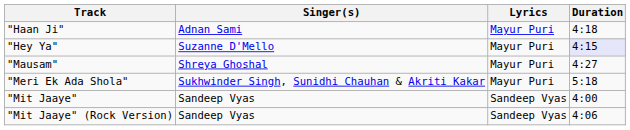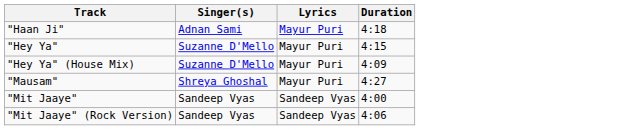"Hey Ya" | Duration: lavender background -> no background
+ row: "Hey Ya" (House Mix) | Suzanne D'Mello | Mayur Puri | 4:09
- row: "Meri Ek Ada Shola" | Sukhwinder Singh, Sunidhi Chauhan & Akriti Kakar | Mayur Puri | 5:18
